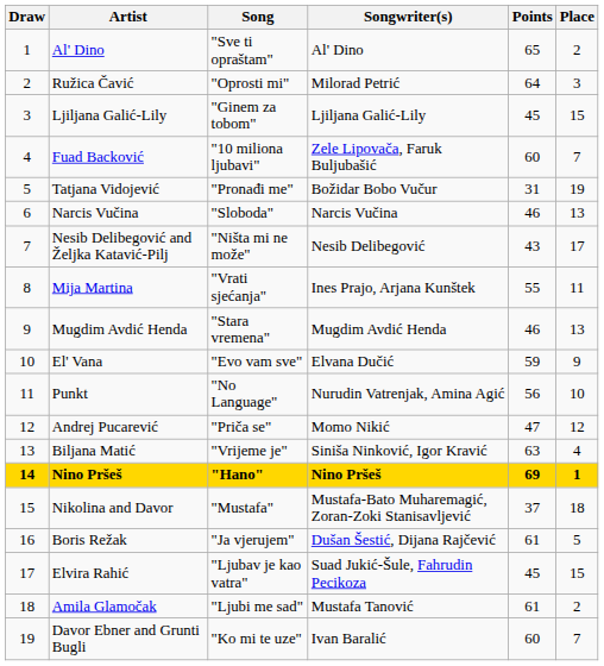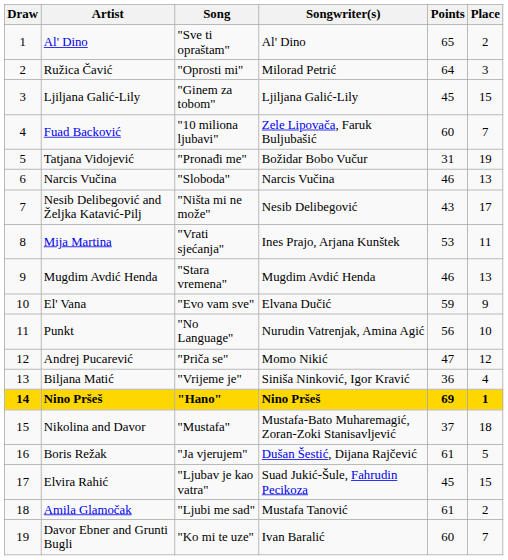Mija Martina | Points: 55 -> 53
Biljana Matić | Points: 63 -> 36
